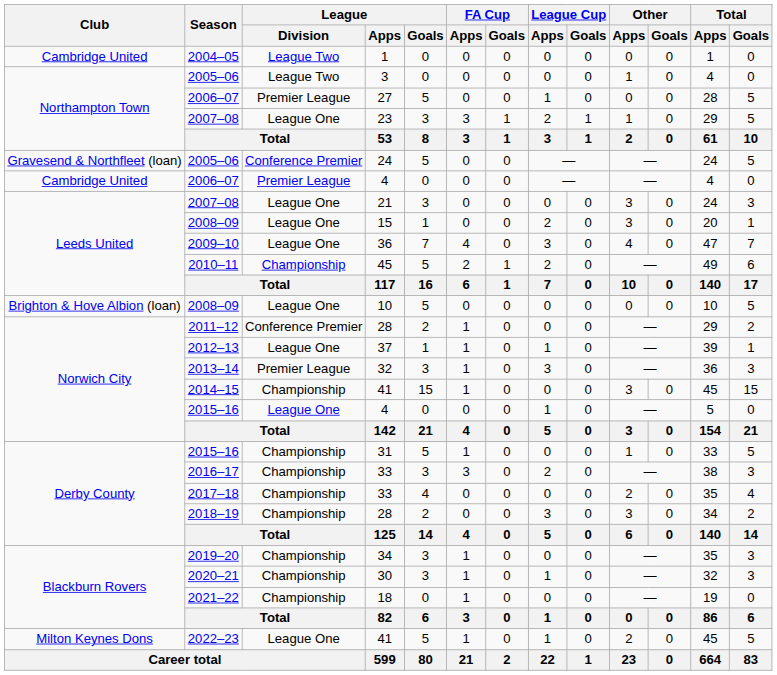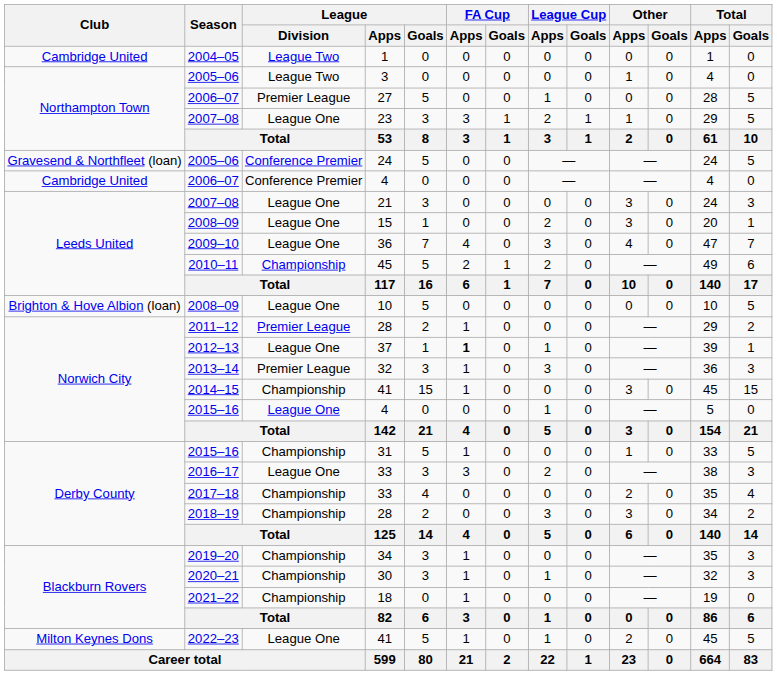2006–07 / 4 | League / Division: Premier League -> Conference Premier
2011–12 / 28 | League / Division: Conference Premier -> Premier League
37 | FA Cup / Apps: normal -> bold
2016–17 / 33 | League / Division: Championship -> League One
